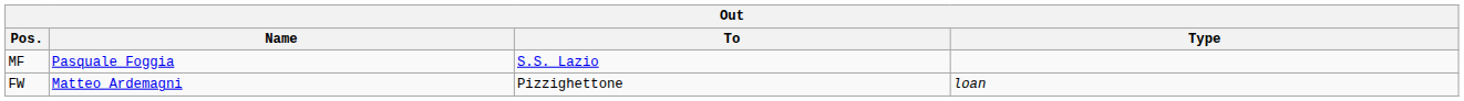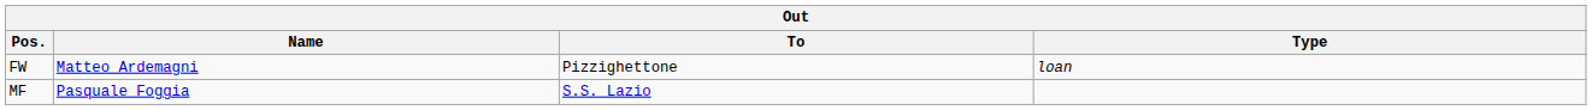rows swapped: MF <-> FW
